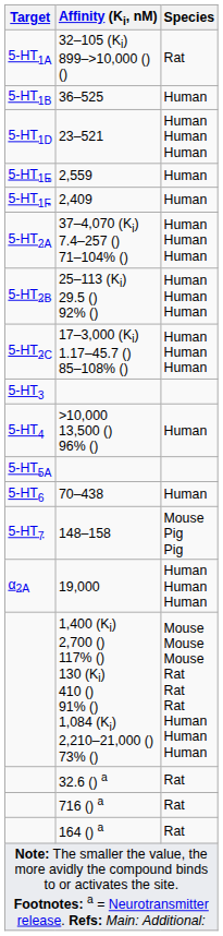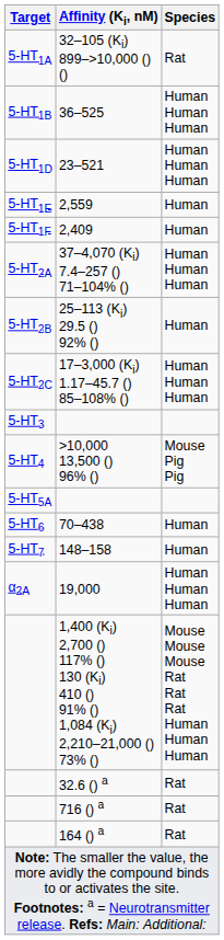36–525 | Species: Human -> Human Human Human
25–113 (Ki) 29.5 () 92% () | Species: Human Human Human -> Human
>10,000 13,500 () 96% () | Species: Human -> Mouse Pig Pig
148–158 | Species: Mouse Pig Pig -> Human
